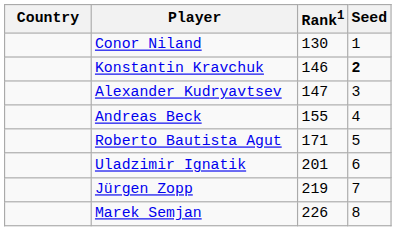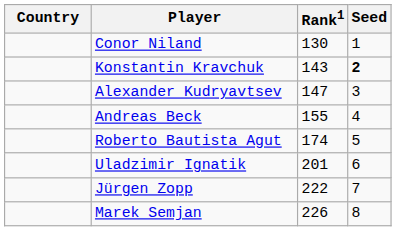Konstantin Kravchuk | Rank1: 146 -> 143
Roberto Bautista Agut | Rank1: 171 -> 174
Jürgen Zopp | Rank1: 219 -> 222
